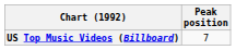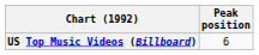US Top Music Videos (Billboard) | Peak position: 7 -> 6
